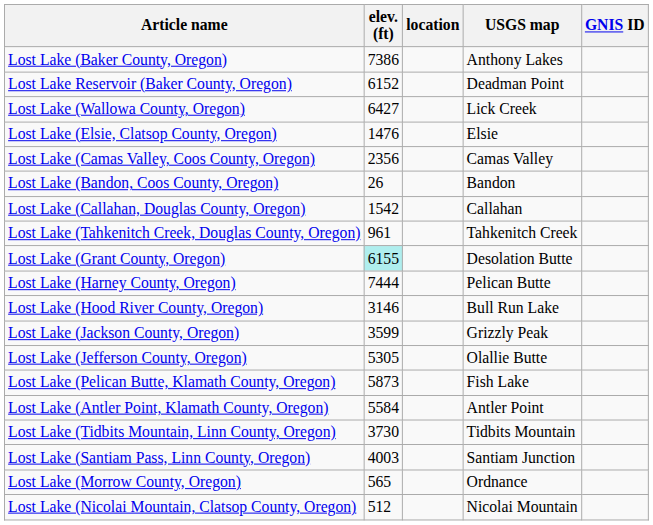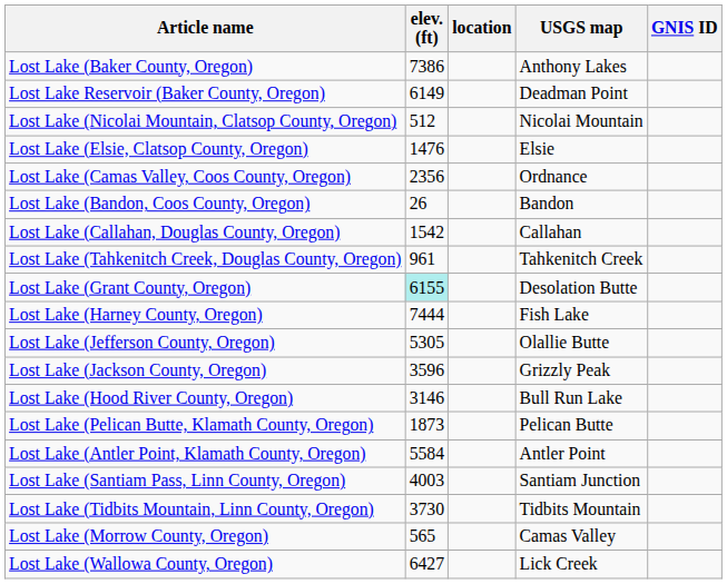Lost Lake Reservoir (Baker County, Oregon) | elev. (ft): 6152 -> 6149
rows swapped: Lost Lake (Nicolai Mountain, Clatsop County, Oregon) <-> Lost Lake (Wallowa County, Oregon)
Lost Lake (Camas Valley, Coos County, Oregon) | USGS map: Camas Valley -> Ordnance
Lost Lake (Harney County, Oregon) | USGS map: Pelican Butte -> Fish Lake
rows swapped: Lost Lake (Hood River County, Oregon) <-> Lost Lake (Jefferson County, Oregon)
Lost Lake (Jackson County, Oregon) | elev. (ft): 3599 -> 3596
Lost Lake (Pelican Butte, Klamath County, Oregon) | elev. (ft): 5873 -> 1873
Lost Lake (Pelican Butte, Klamath County, Oregon) | USGS map: Fish Lake -> Pelican Butte
rows swapped: Lost Lake (Tidbits Mountain, Linn County, Oregon) <-> Lost Lake (Santiam Pass, Linn County, Oregon)
Lost Lake (Morrow County, Oregon) | USGS map: Ordnance -> Camas Valley
